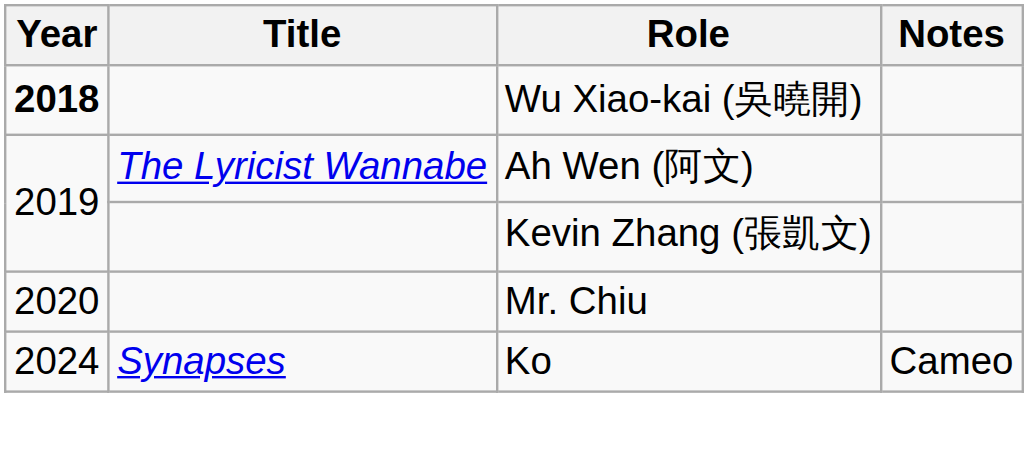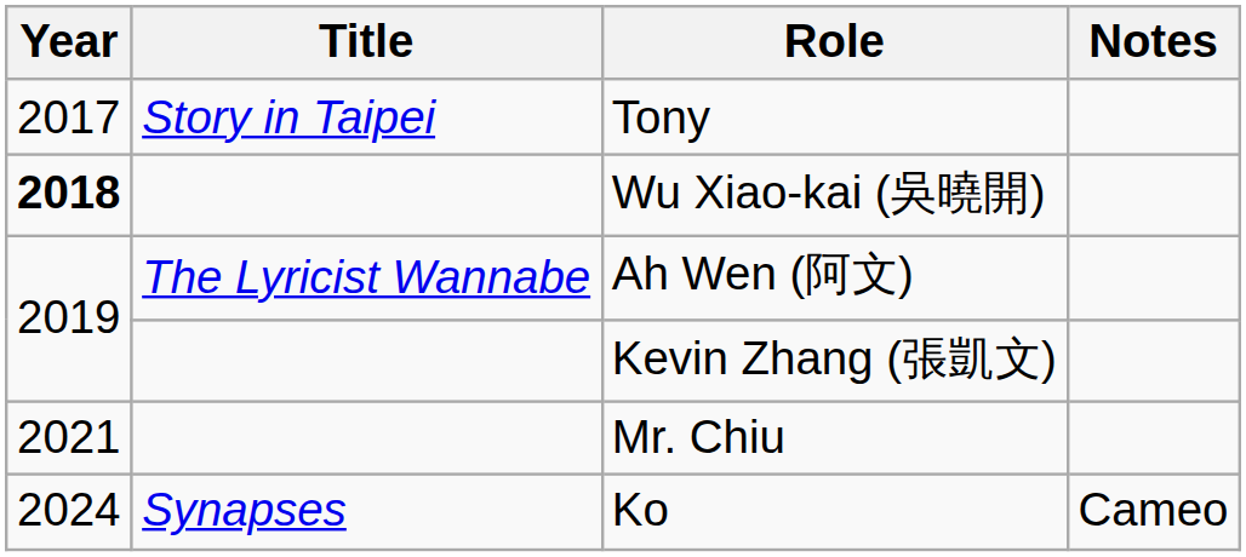+ row: 2017 | Story in Taipei | Tony
Mr. Chiu | Year: 2020 -> 2021
